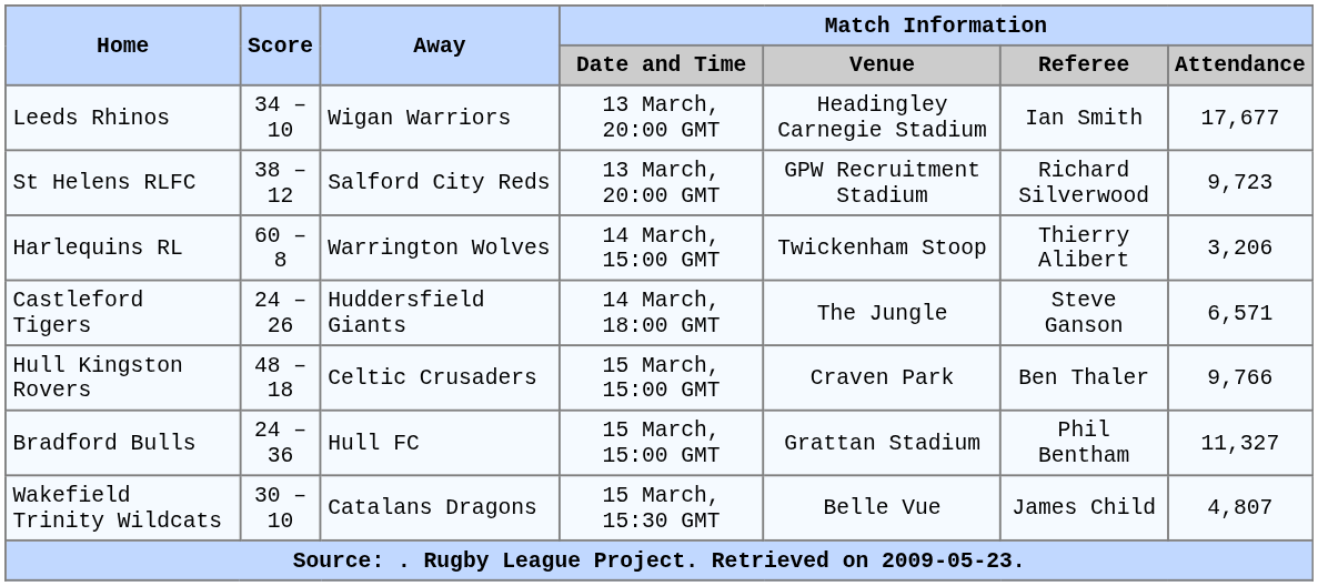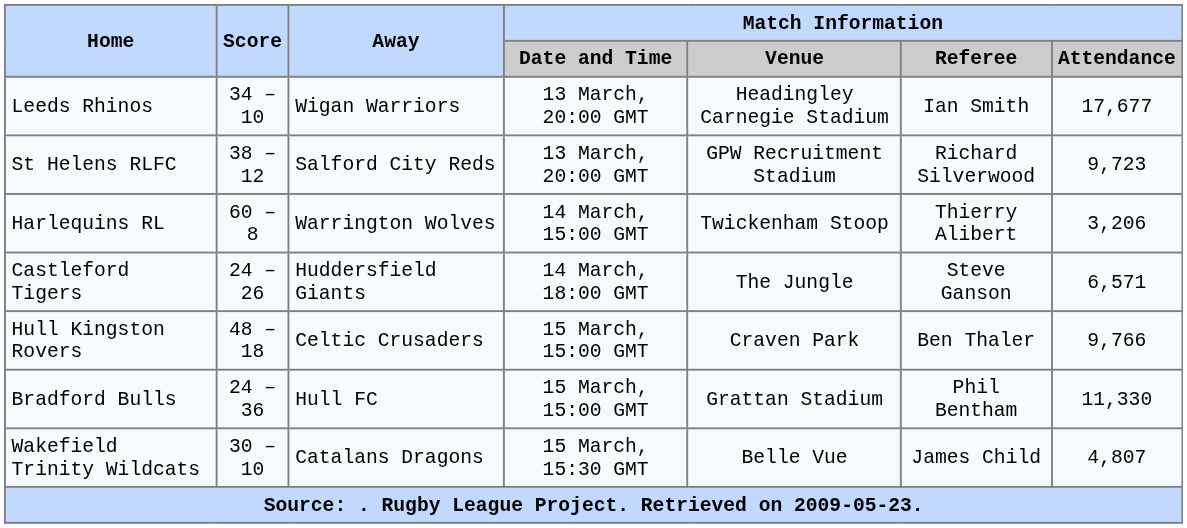Bradford Bulls | Match Information / Attendance: 11,327 -> 11,330
